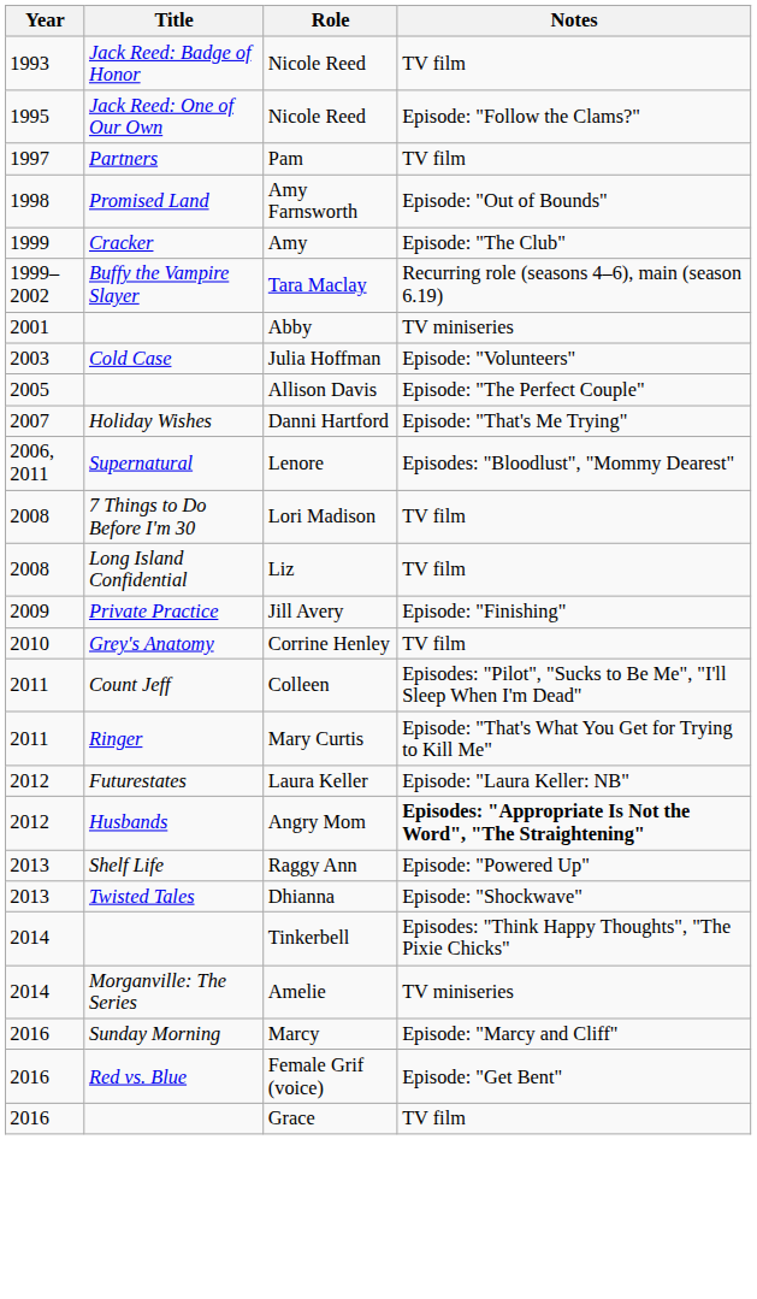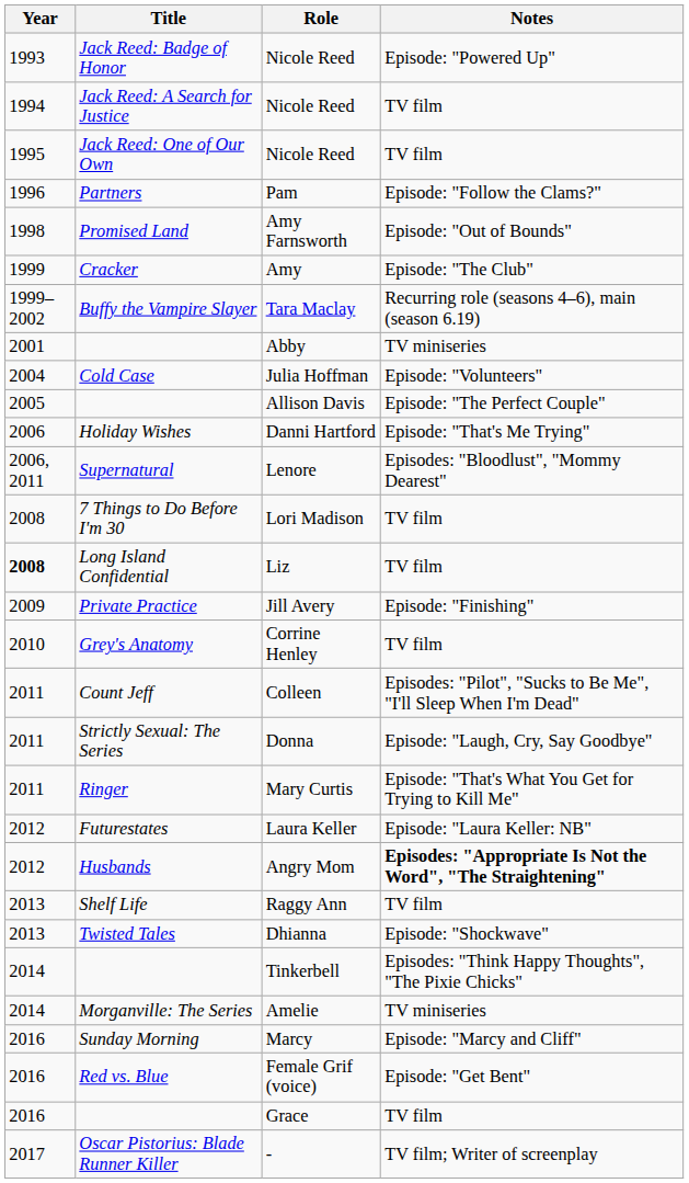Jack Reed: Badge of Honor / Nicole Reed | Notes: TV film -> Episode: "Powered Up"
+ row: 1994 | Jack Reed: A Search for Justice | Nicole Reed | TV film
Jack Reed: One of Our Own / Nicole Reed | Notes: Episode: "Follow the Clams?" -> TV film
Pam | Year: 1997 -> 1996
Pam | Notes: TV film -> Episode: "Follow the Clams?"
Julia Hoffman | Year: 2003 -> 2004
Danni Hartford | Year: 2007 -> 2006
Liz | Year: normal -> bold
+ row: 2011 | Strictly Sexual: The Series | Donna | Episode: "Laugh, Cry, Say Goodbye"
Raggy Ann | Notes: Episode: "Powered Up" -> TV film
+ row: 2017 | Oscar Pistorius: Blade Runner Killer | - | TV film; Writer of screenplay
